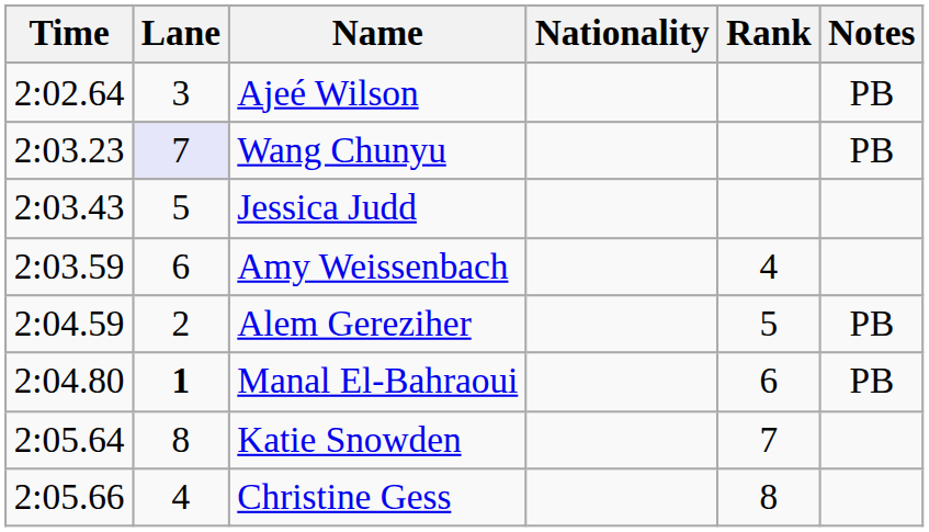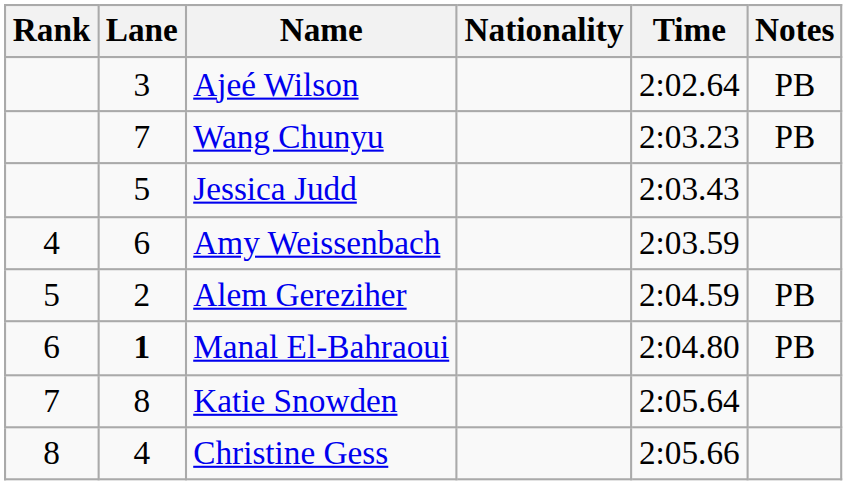columns swapped: Rank <-> Time
Wang Chunyu | Lane: lavender background -> no background
